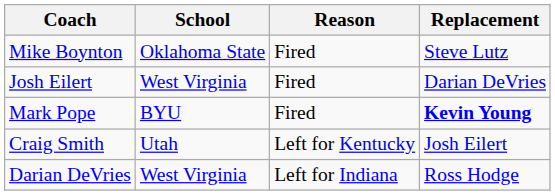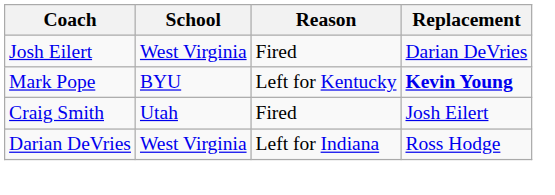- row: Mike Boynton | Oklahoma State | Fired | Steve Lutz
Mark Pope | Reason: Fired -> Left for Kentucky
Craig Smith | Reason: Left for Kentucky -> Fired
